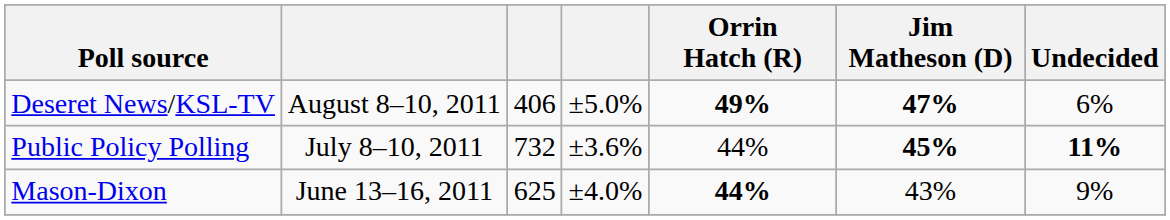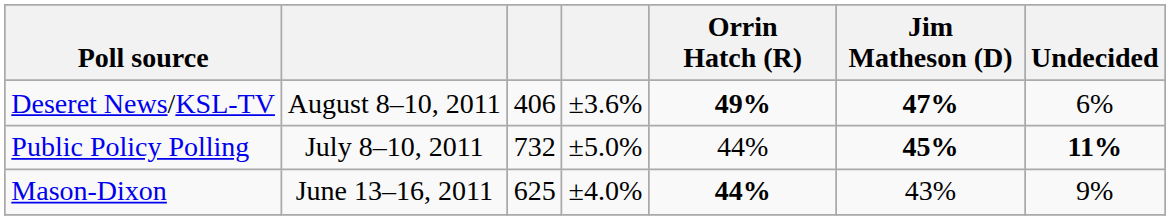Deseret News/KSL-TV | column 4: ±5.0% -> ±3.6%
Public Policy Polling | column 4: ±3.6% -> ±5.0%
